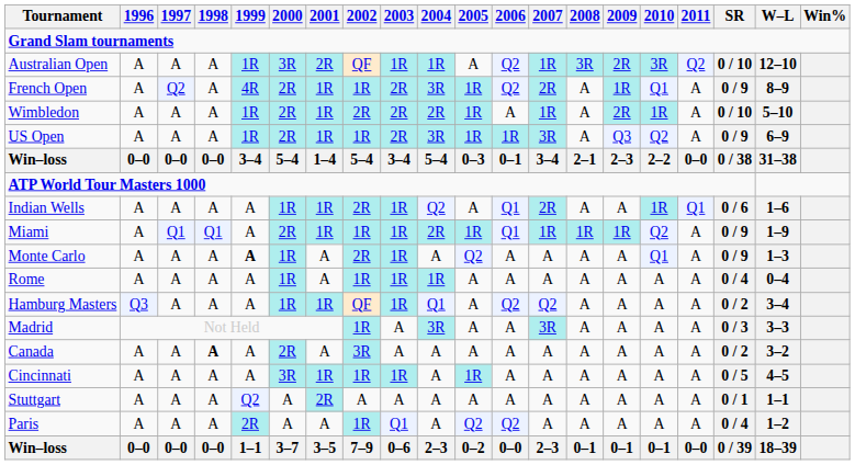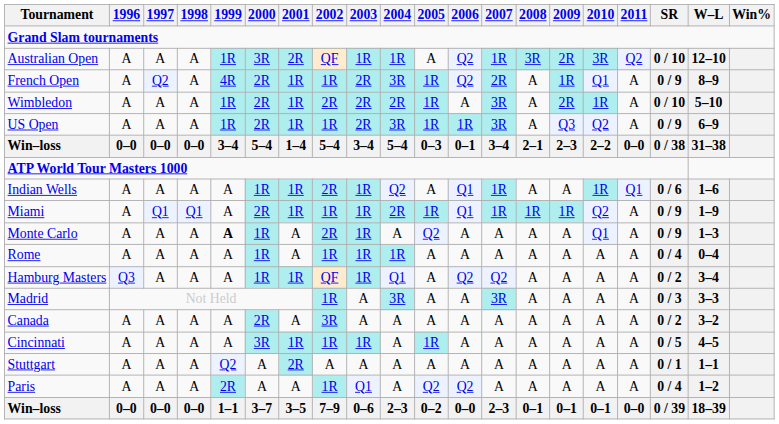Wimbledon | 2007: 1R -> 3R
Indian Wells | 2007: 2R -> 1R
Canada | 1998: bold -> normal
